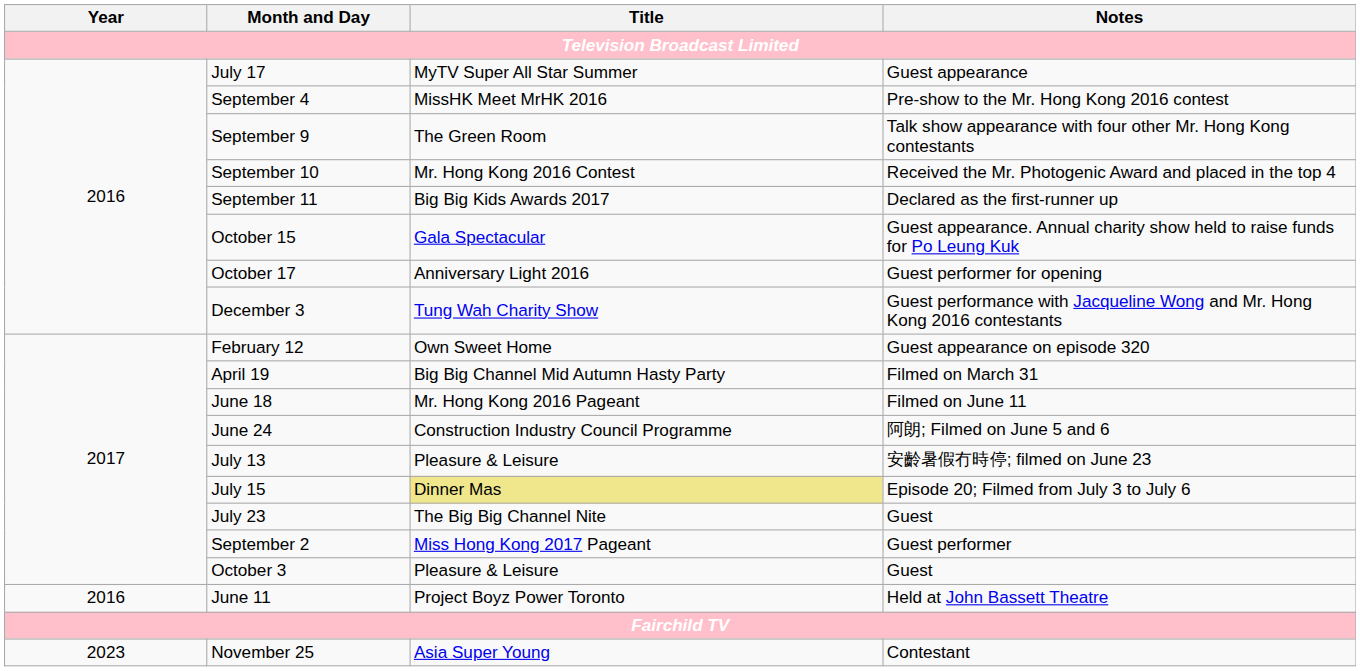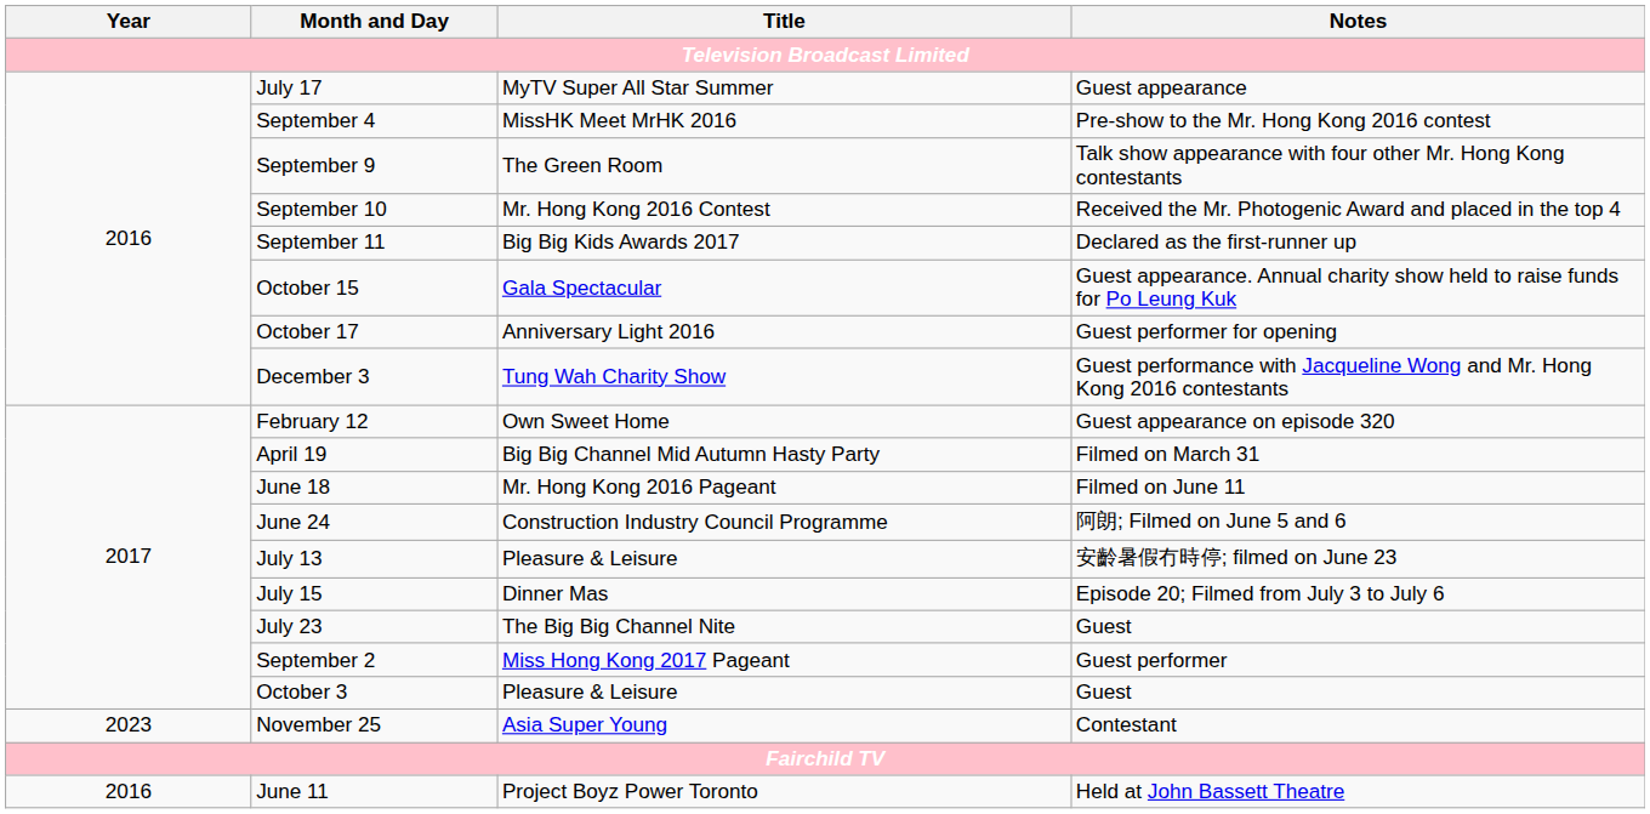July 15 | Title: khaki background -> no background
rows swapped: November 25 <-> June 11
